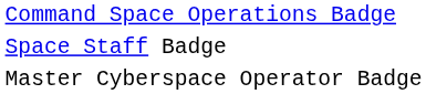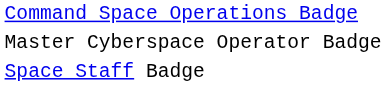rows swapped: Master Cyberspace Operator Badge <-> Space Staff Badge
